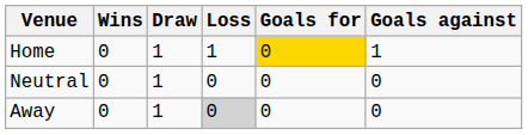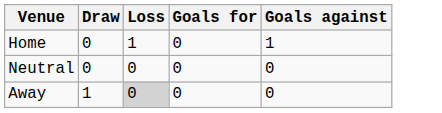- column: Wins | 0 | 0 | 0
Home | Draw: 1 -> 0
Home | Goals for: gold background -> no background
Neutral | Draw: 1 -> 0
